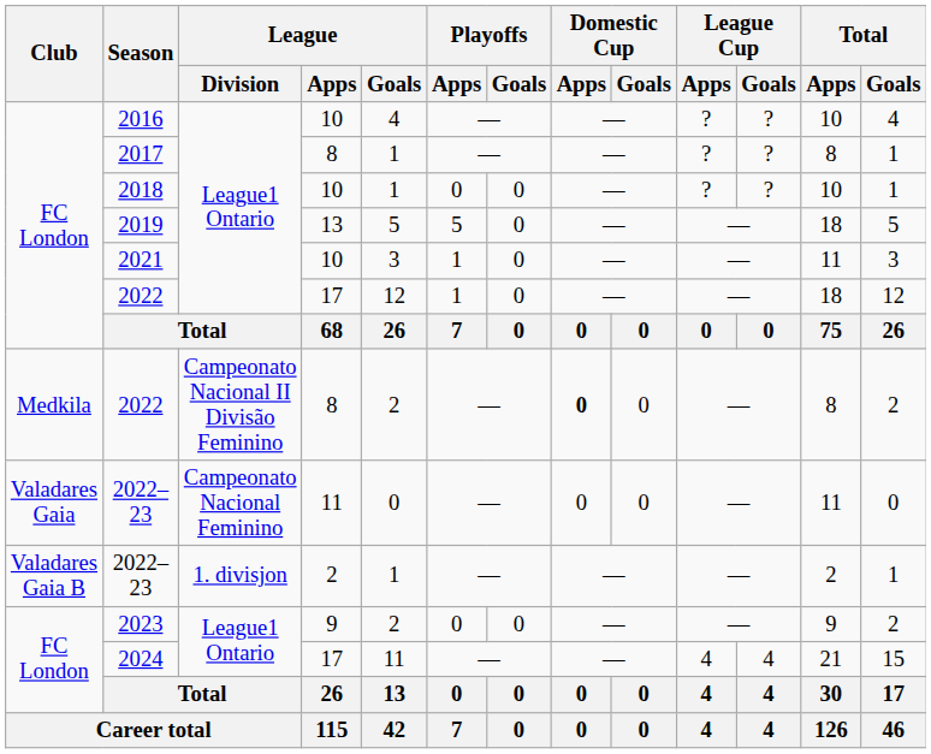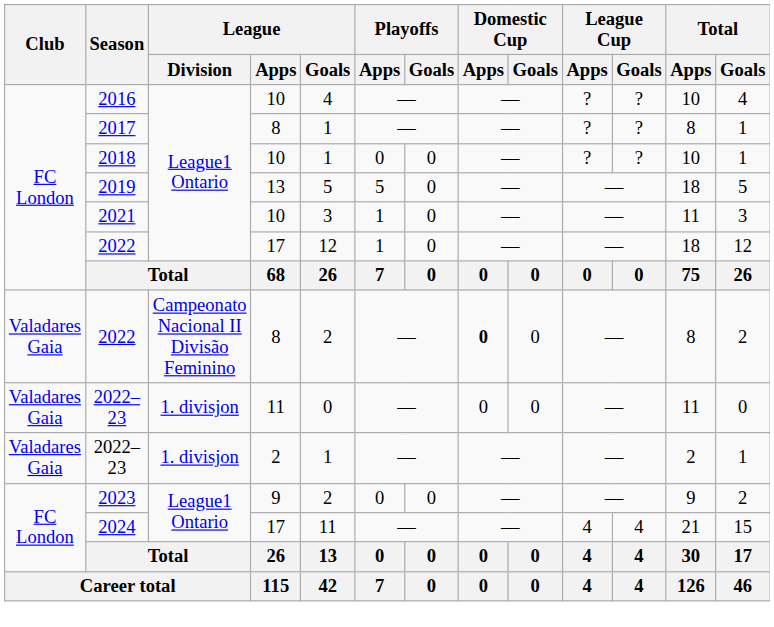2022 / 8 | Club: Medkila -> Valadares Gaia
2022–23 / 11 | League / Division: Campeonato Nacional Feminino -> 1. divisjon
2022–23 / 2 | Club: Valadares Gaia B -> Valadares Gaia
